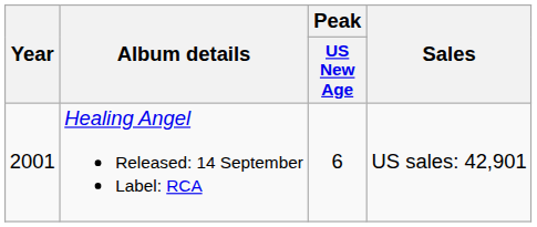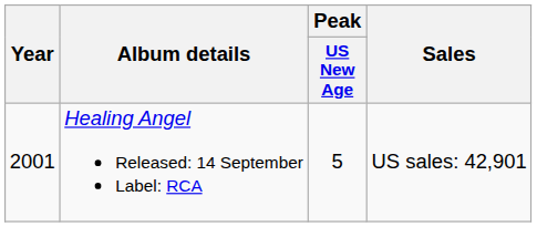Healing Angel Released: 14 September Label: RCA | Peak / US New Age: 6 -> 5
